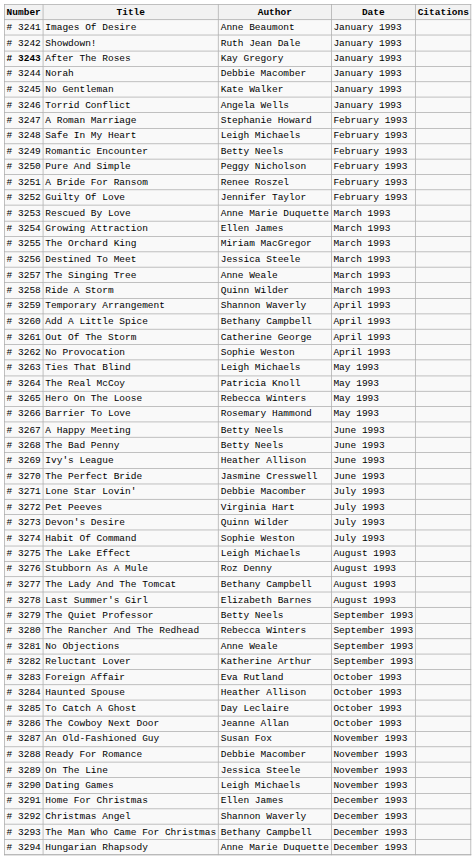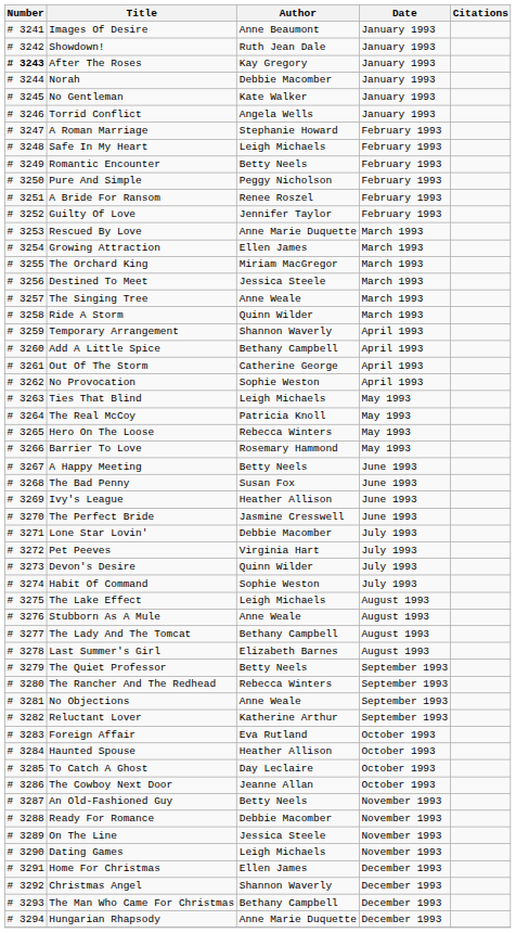The Bad Penny | Author: Betty Neels -> Susan Fox
Stubborn As A Mule | Author: Roz Denny -> Anne Weale
An Old-Fashioned Guy | Author: Susan Fox -> Betty Neels
